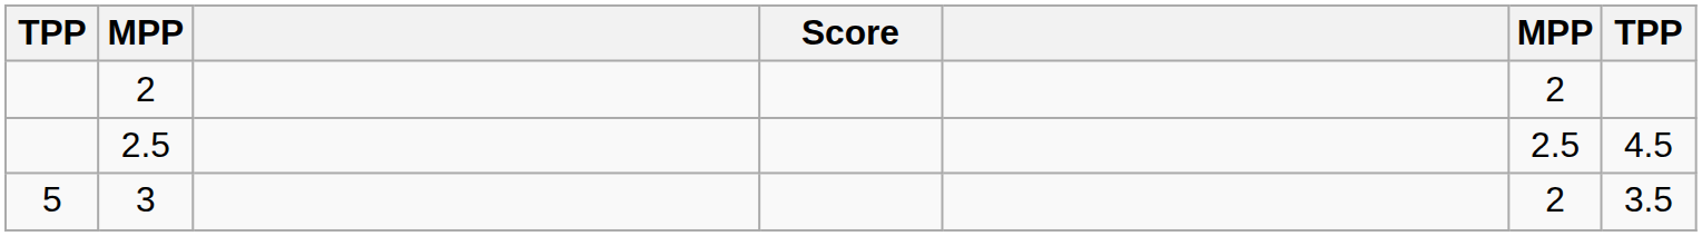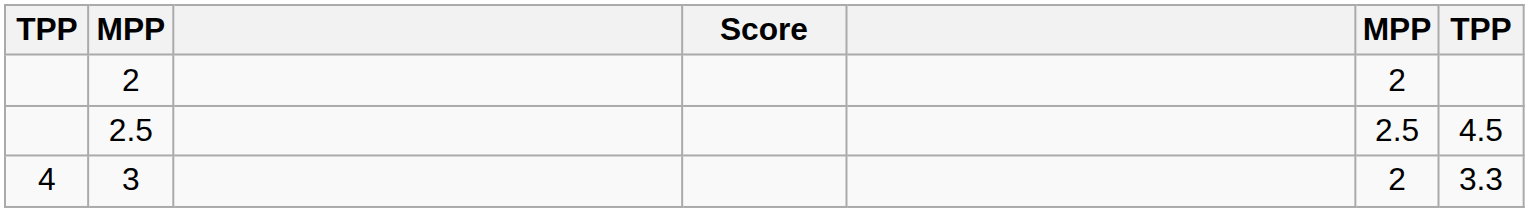3 | column 1: 5 -> 4
3 | column 7: 3.5 -> 3.3
